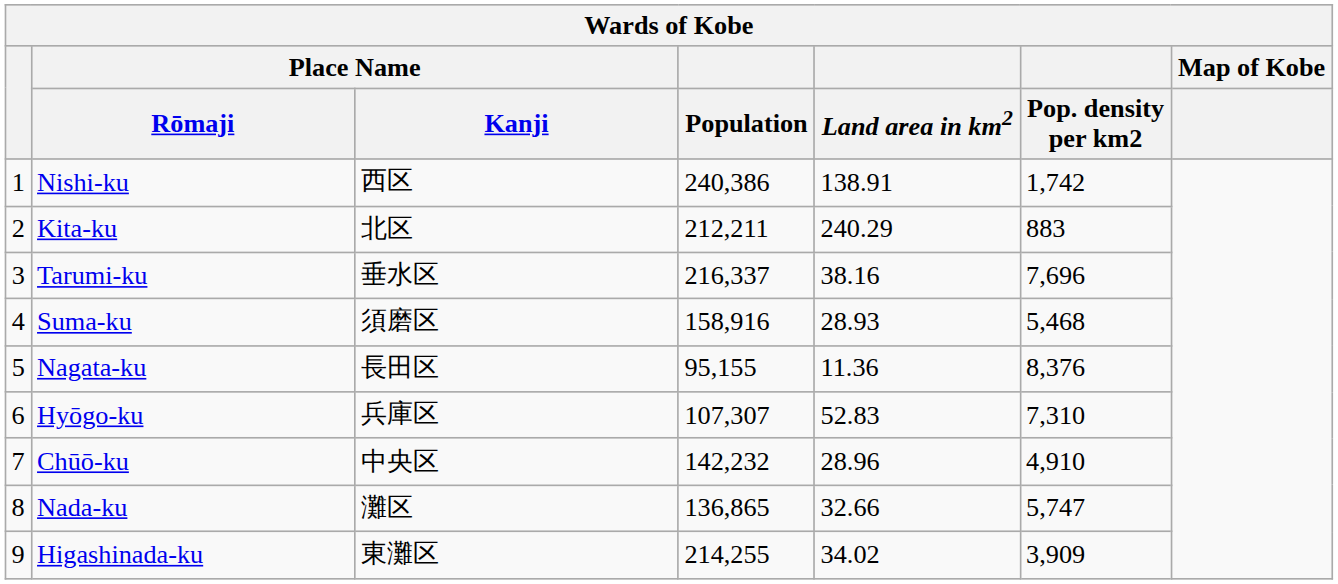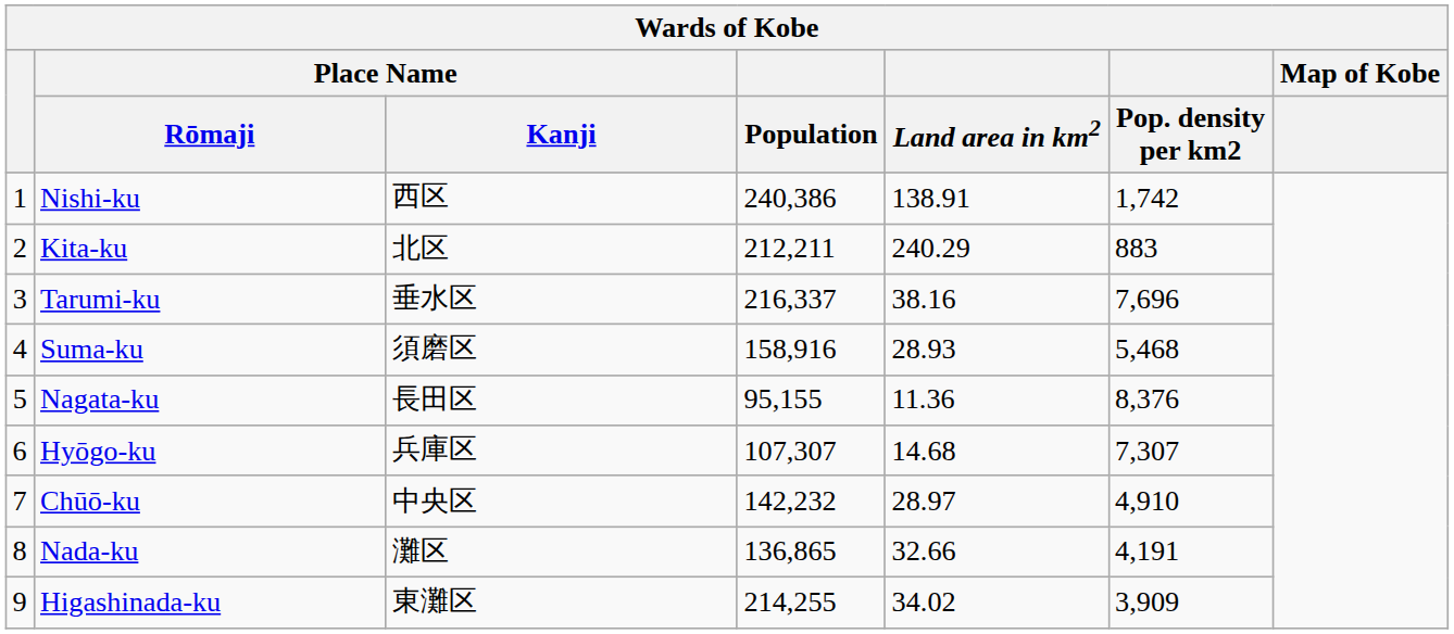Hyōgo-ku | Land area in km2: 52.83 -> 14.68
Hyōgo-ku | Pop. density per km2: 7,310 -> 7,307
Chūō-ku | Land area in km2: 28.96 -> 28.97
Nada-ku | Pop. density per km2: 5,747 -> 4,191
